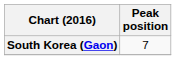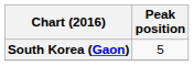South Korea (Gaon) | Peak position: 7 -> 5
